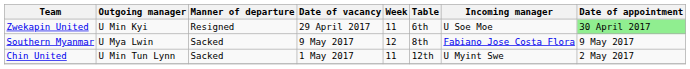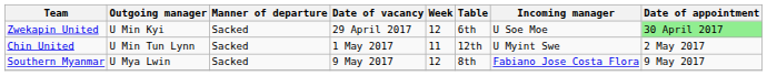Zwekapin United | Manner of departure: Resigned -> Sacked
Zwekapin United | Week: 11 -> 12
rows swapped: Chin United <-> Southern Myanmar
